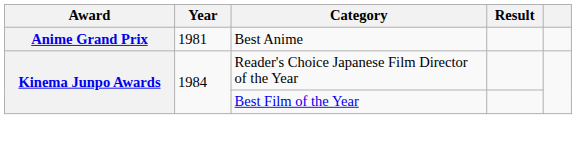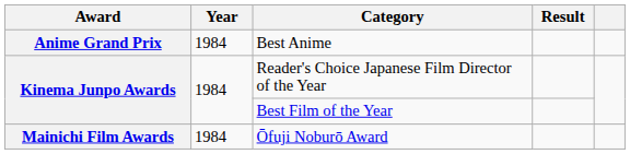Best Anime | Year: 1981 -> 1984
+ row: Mainichi Film Awards | 1984 | Ōfuji Noburō Award
